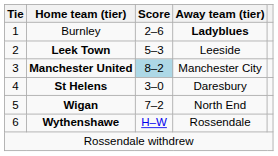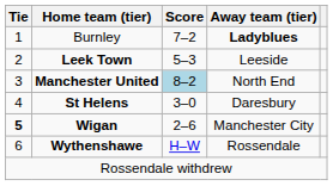Burnley | Score: 2–6 -> 7–2
Manchester United | Away team (tier): Manchester City -> North End
Wigan | Tie: normal -> bold
Wigan | Score: 7–2 -> 2–6
Wigan | Away team (tier): North End -> Manchester City
